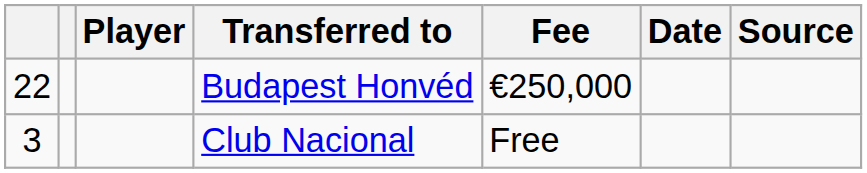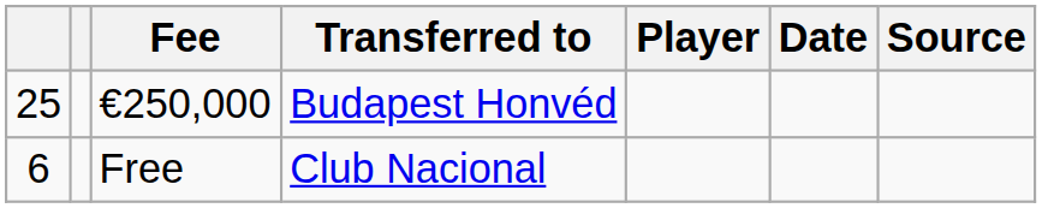columns swapped: Player <-> Fee
Budapest Honvéd | column 1: 22 -> 25
Club Nacional | column 1: 3 -> 6
